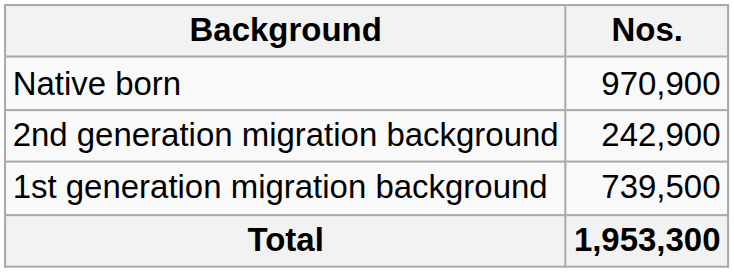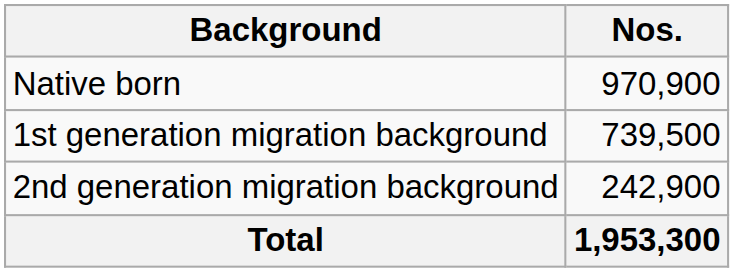rows swapped: 1st generation migration background <-> 2nd generation migration background
